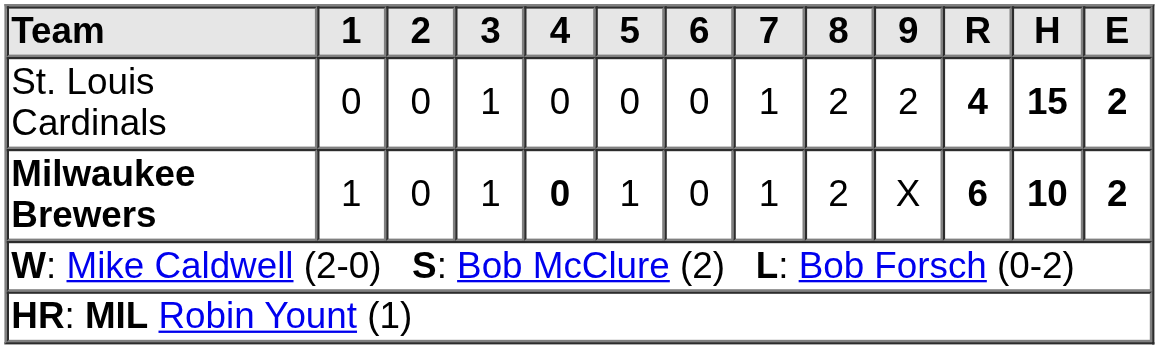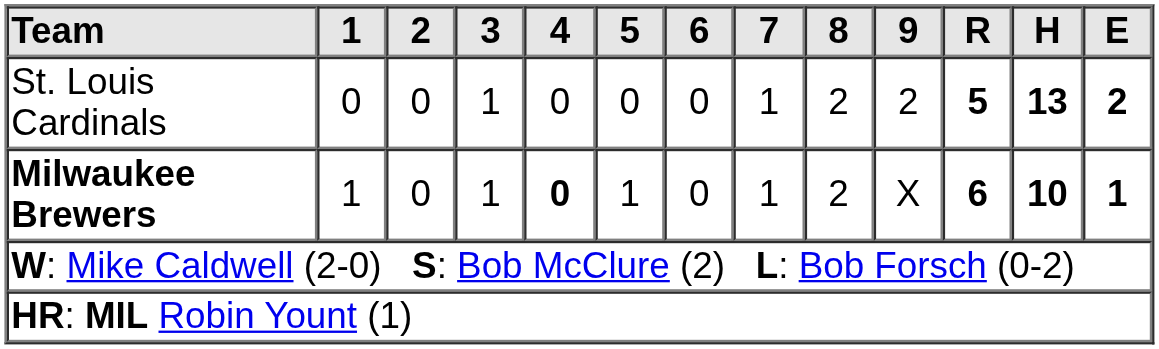St. Louis Cardinals | R: 4 -> 5
St. Louis Cardinals | H: 15 -> 13
Milwaukee Brewers | E: 2 -> 1
